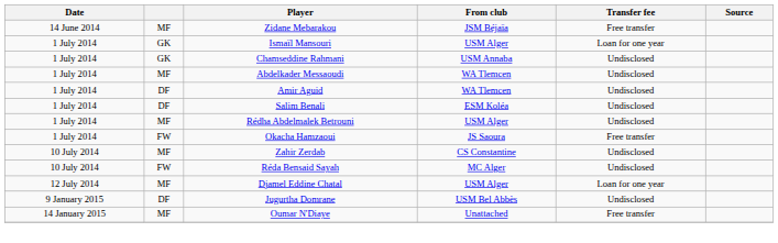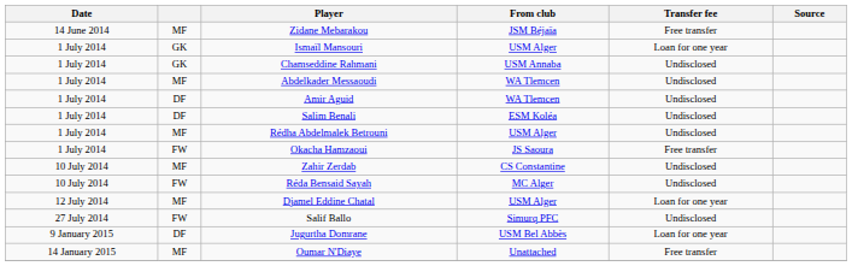+ row: 27 July 2014 | FW | Salif Ballo | Simurq PFC | Undisclosed
Jugurtha Domrane | Transfer fee: Undisclosed -> Loan for one year
